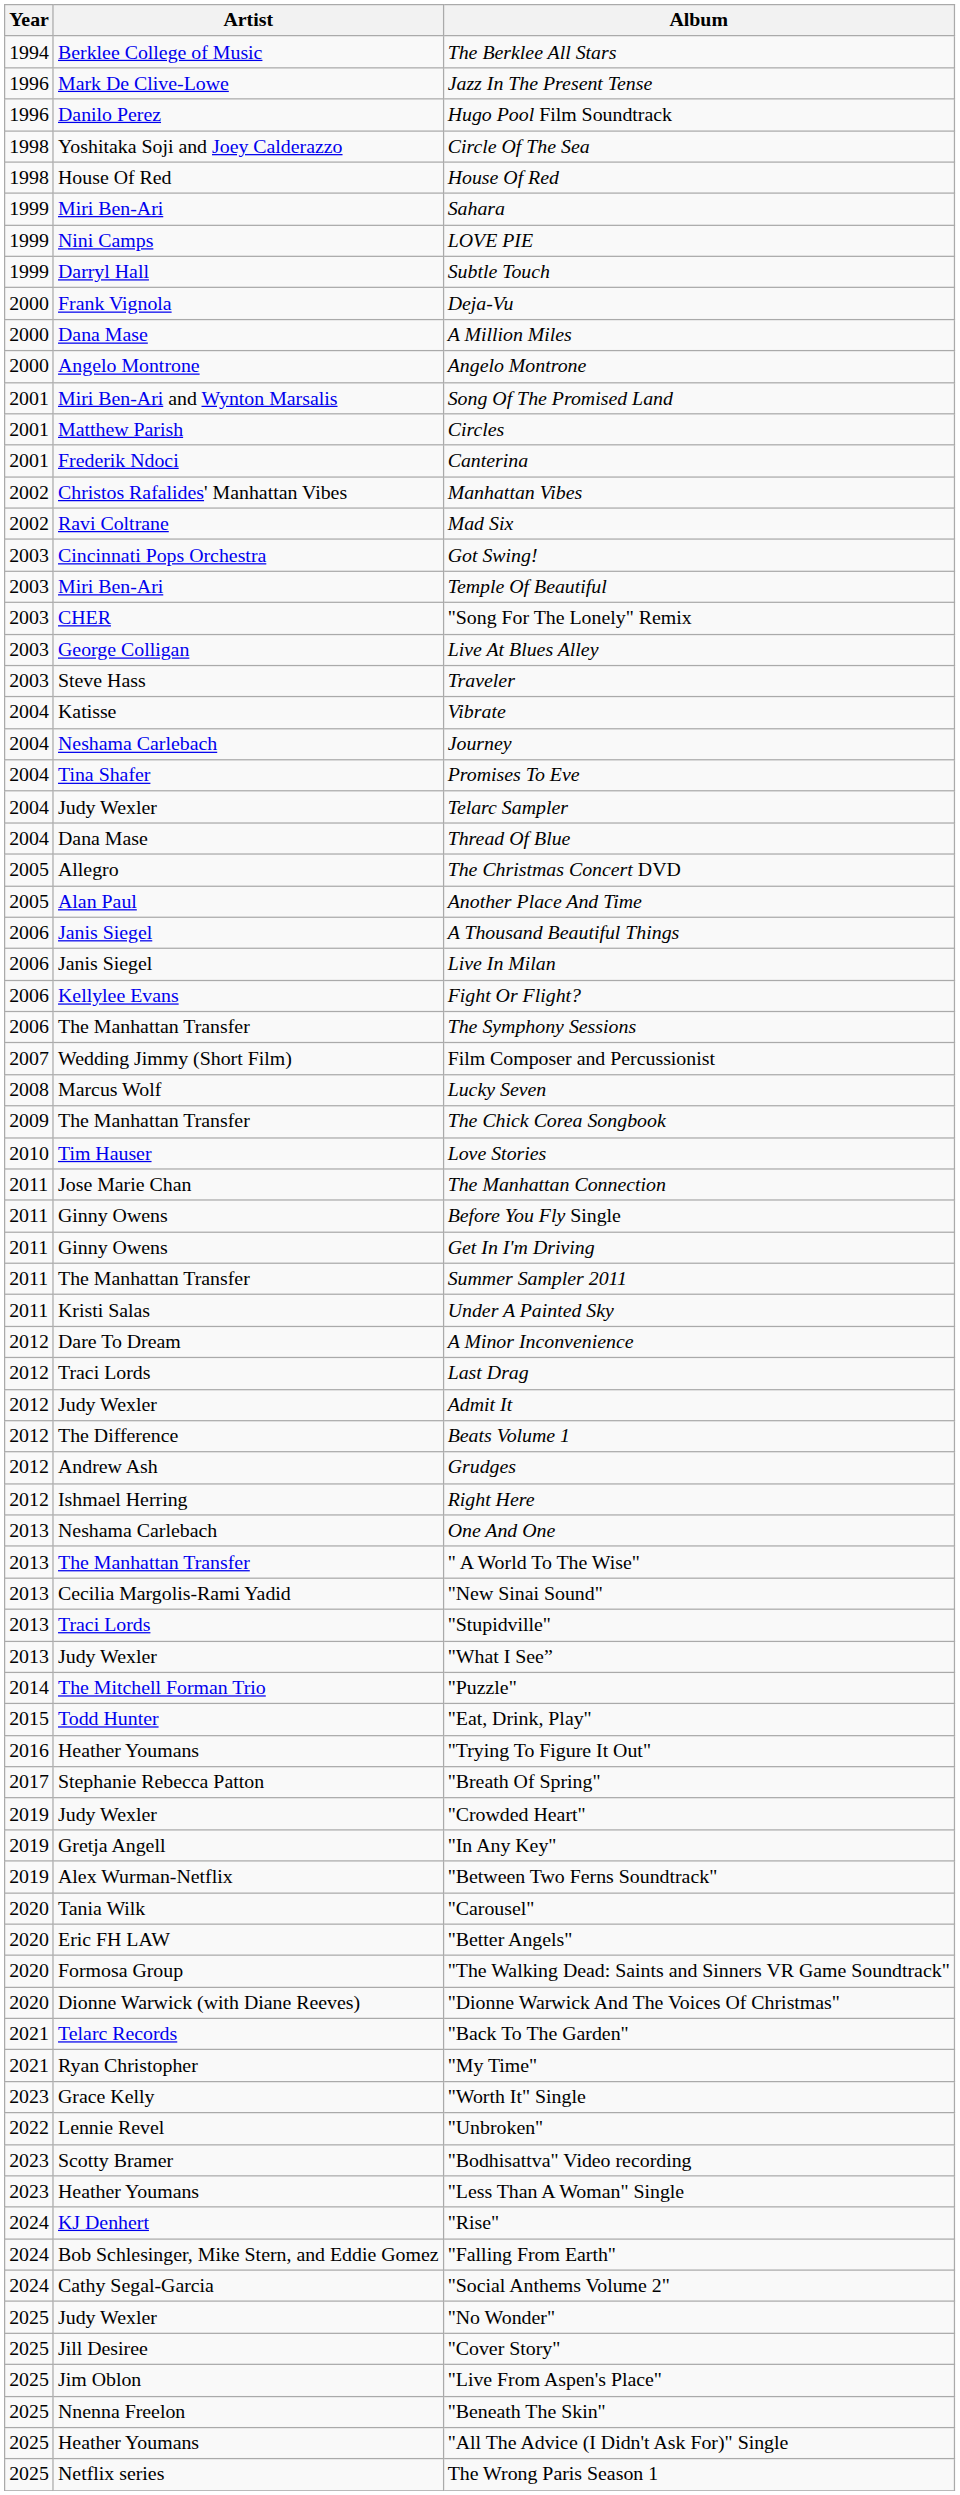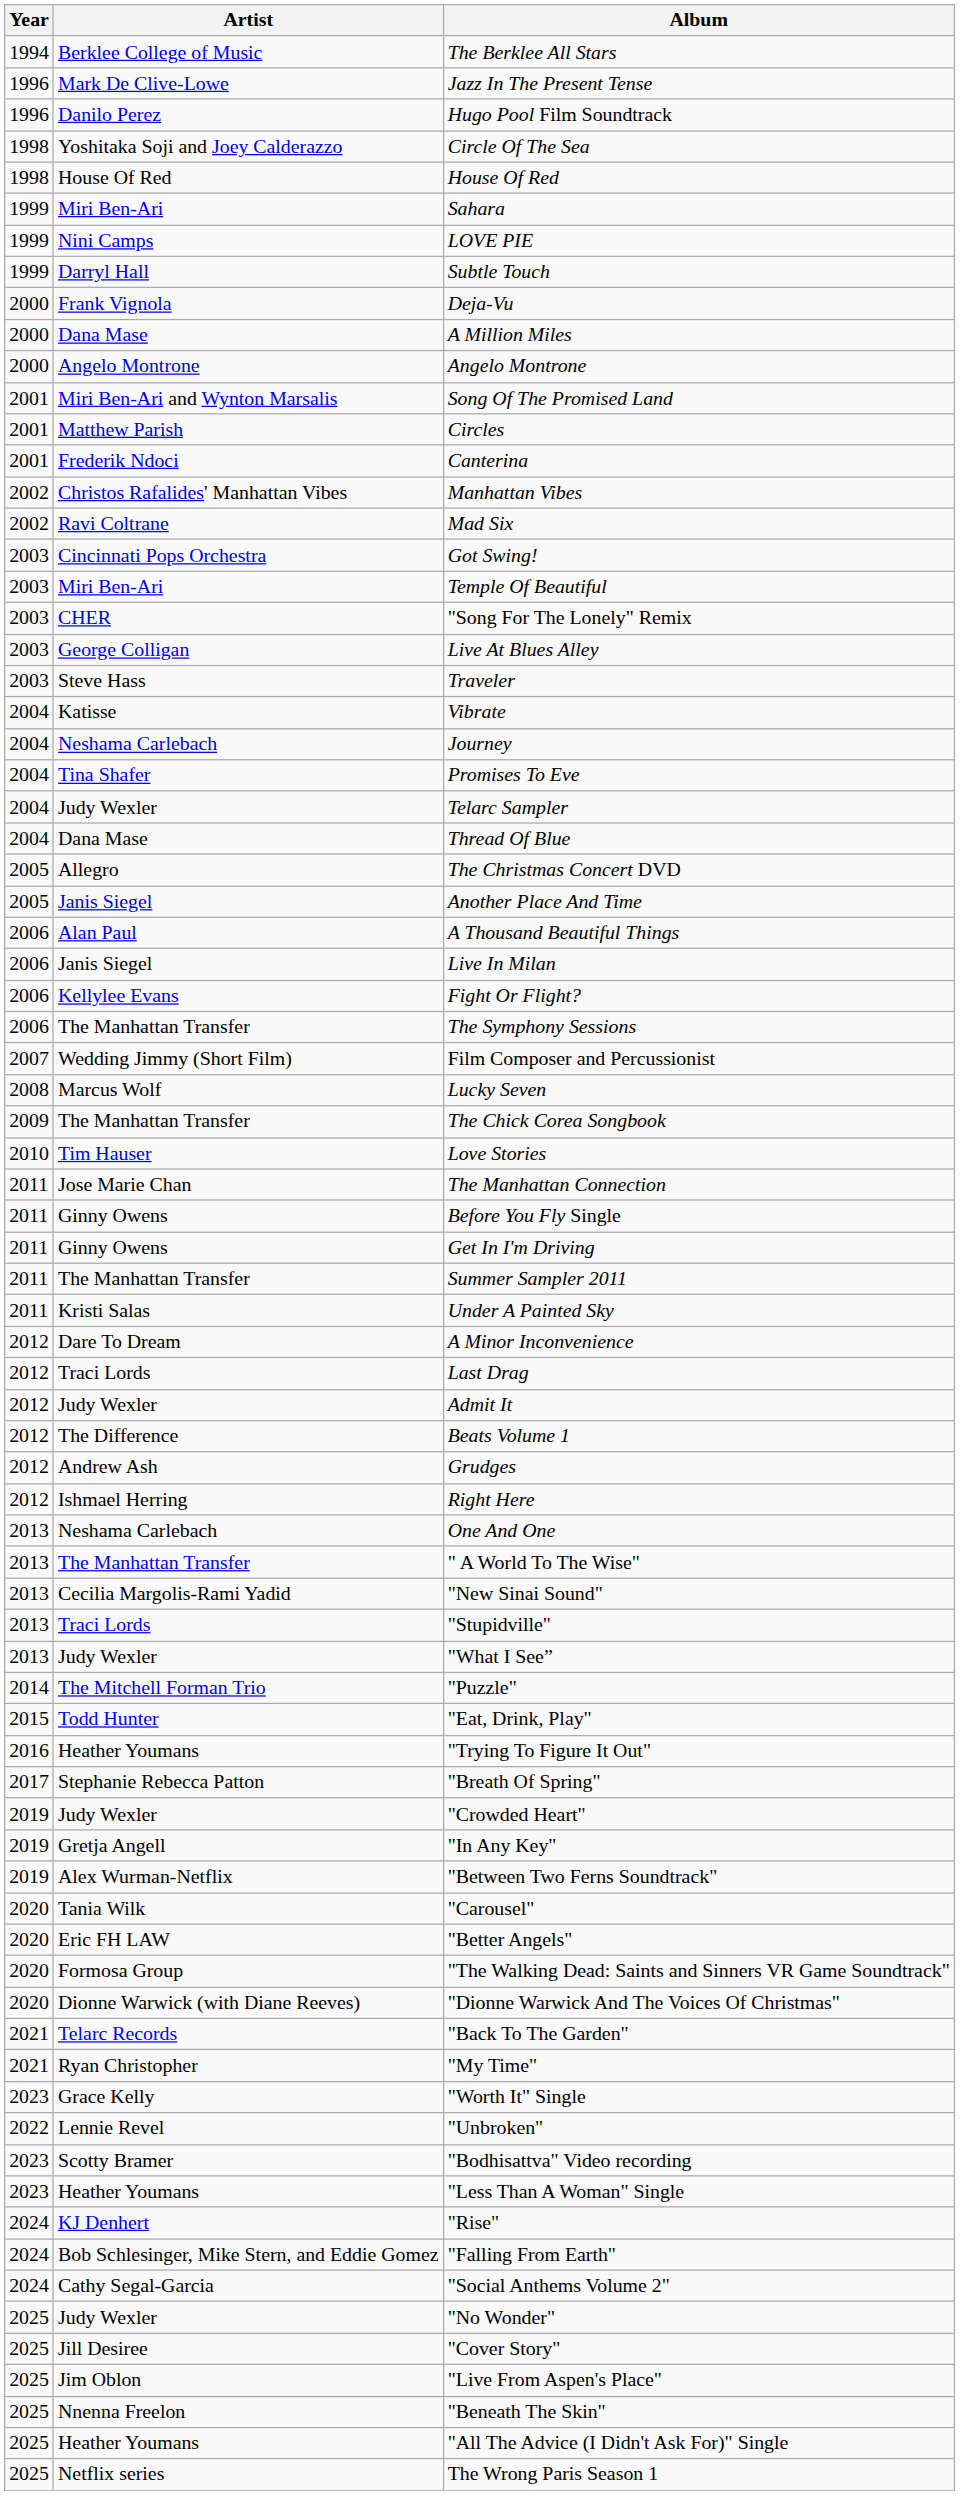Another Place And Time | Artist: Alan Paul -> Janis Siegel
A Thousand Beautiful Things | Artist: Janis Siegel -> Alan Paul
